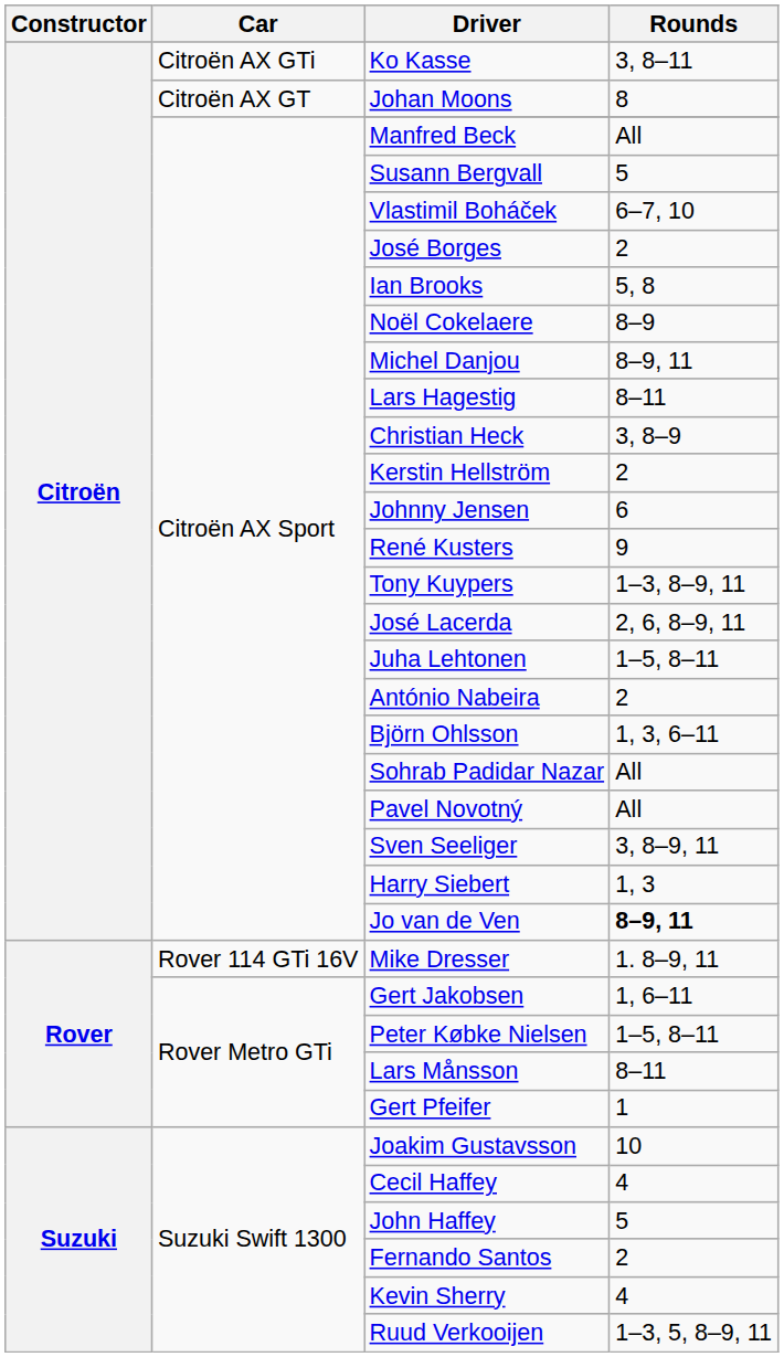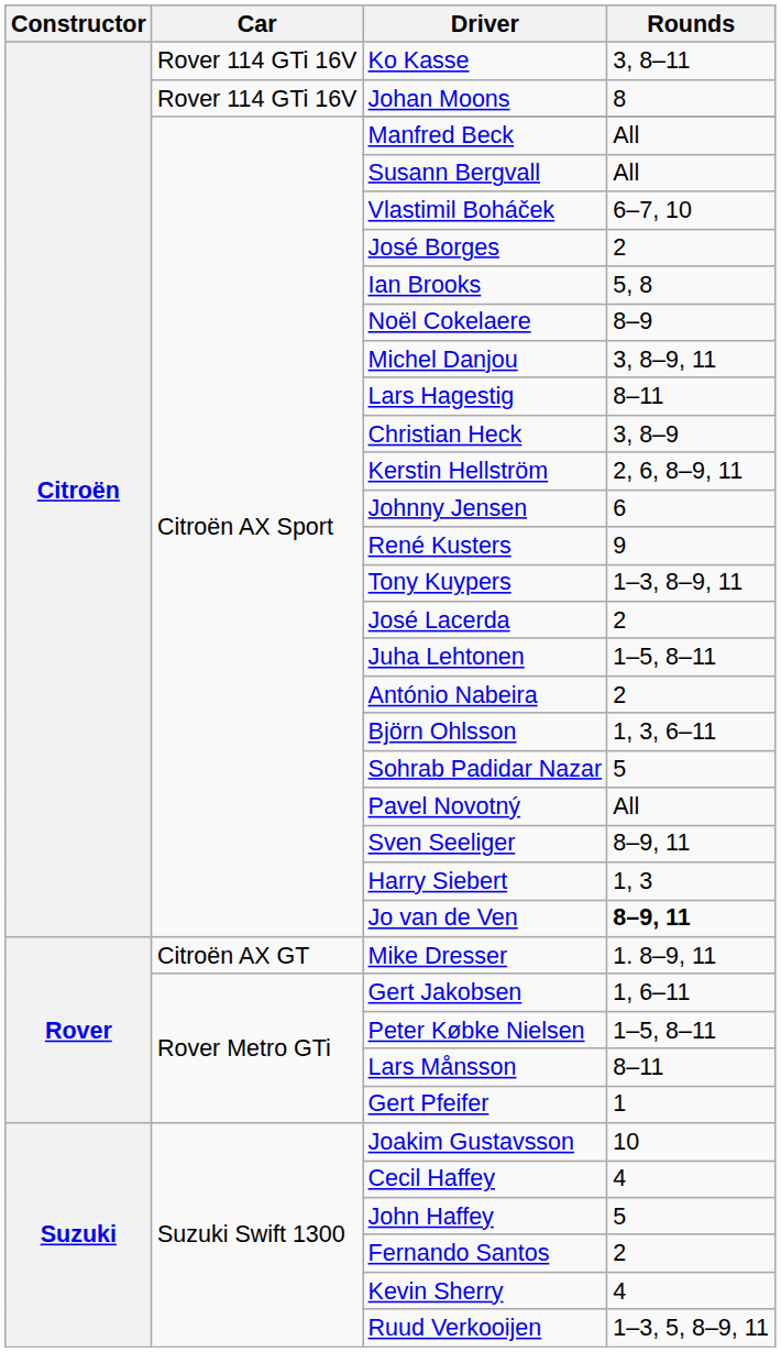Ko Kasse | Car: Citroën AX GTi -> Rover 114 GTi 16V
Johan Moons | Car: Citroën AX GT -> Rover 114 GTi 16V
Susann Bergvall | Rounds: 5 -> All
Michel Danjou | Rounds: 8–9, 11 -> 3, 8–9, 11
Kerstin Hellström | Rounds: 2 -> 2, 6, 8–9, 11
José Lacerda | Rounds: 2, 6, 8–9, 11 -> 2
Sohrab Padidar Nazar | Rounds: All -> 5
Sven Seeliger | Rounds: 3, 8–9, 11 -> 8–9, 11
Mike Dresser | Car: Rover 114 GTi 16V -> Citroën AX GT
